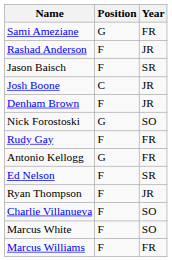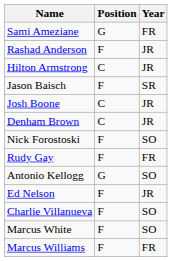+ row: Hilton Armstrong | C | JR
Denham Brown | Position: F -> C
Nick Forostoski | Position: G -> F
Antonio Kellogg | Year: FR -> SO
Ed Nelson | Year: SR -> JR
- row: Ryan Thompson | F | JR
